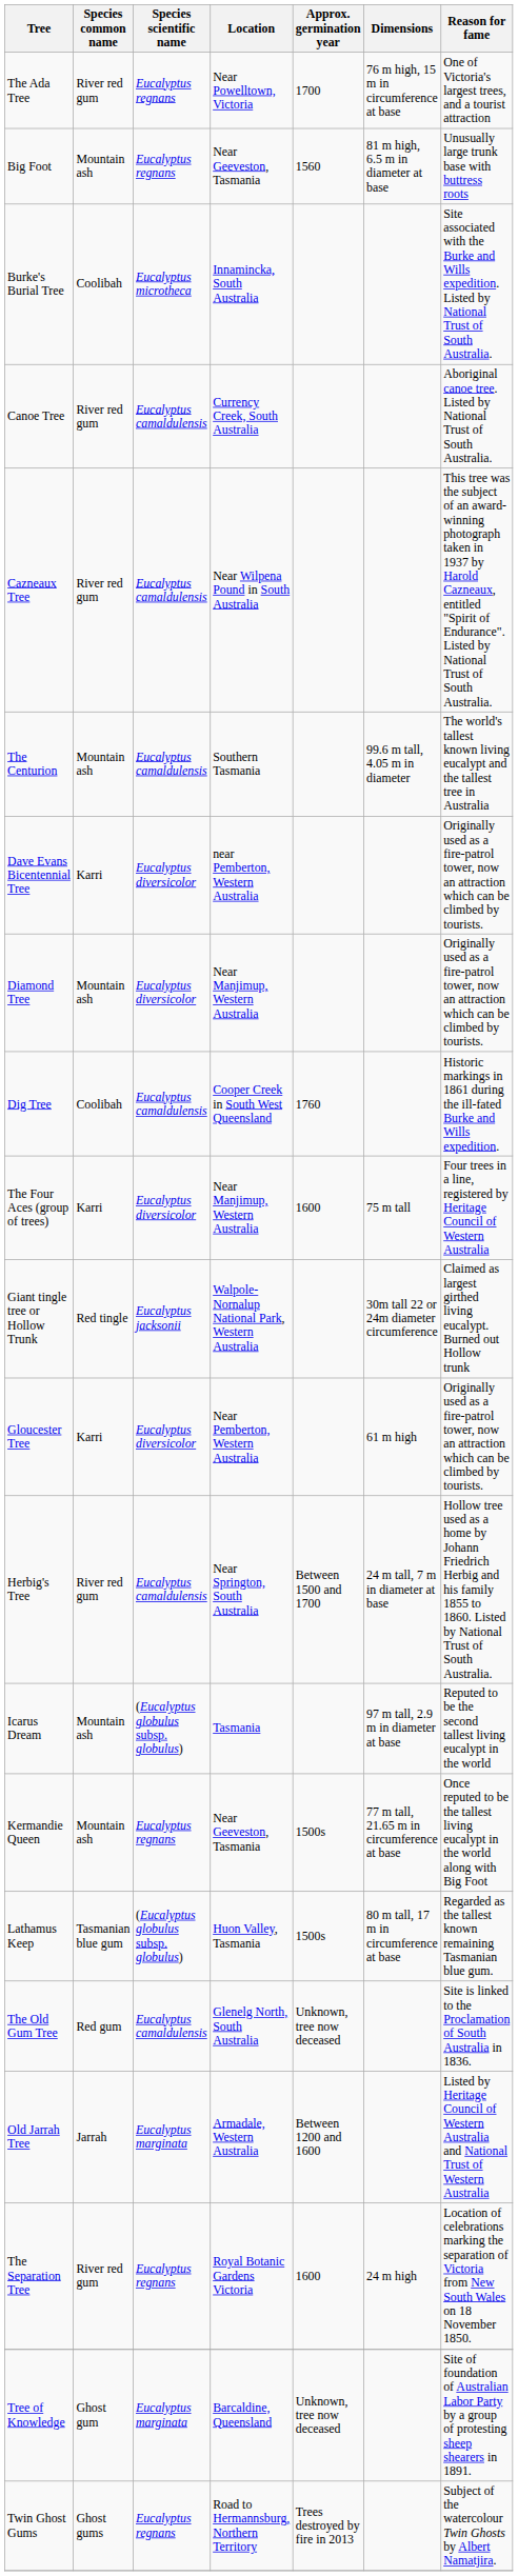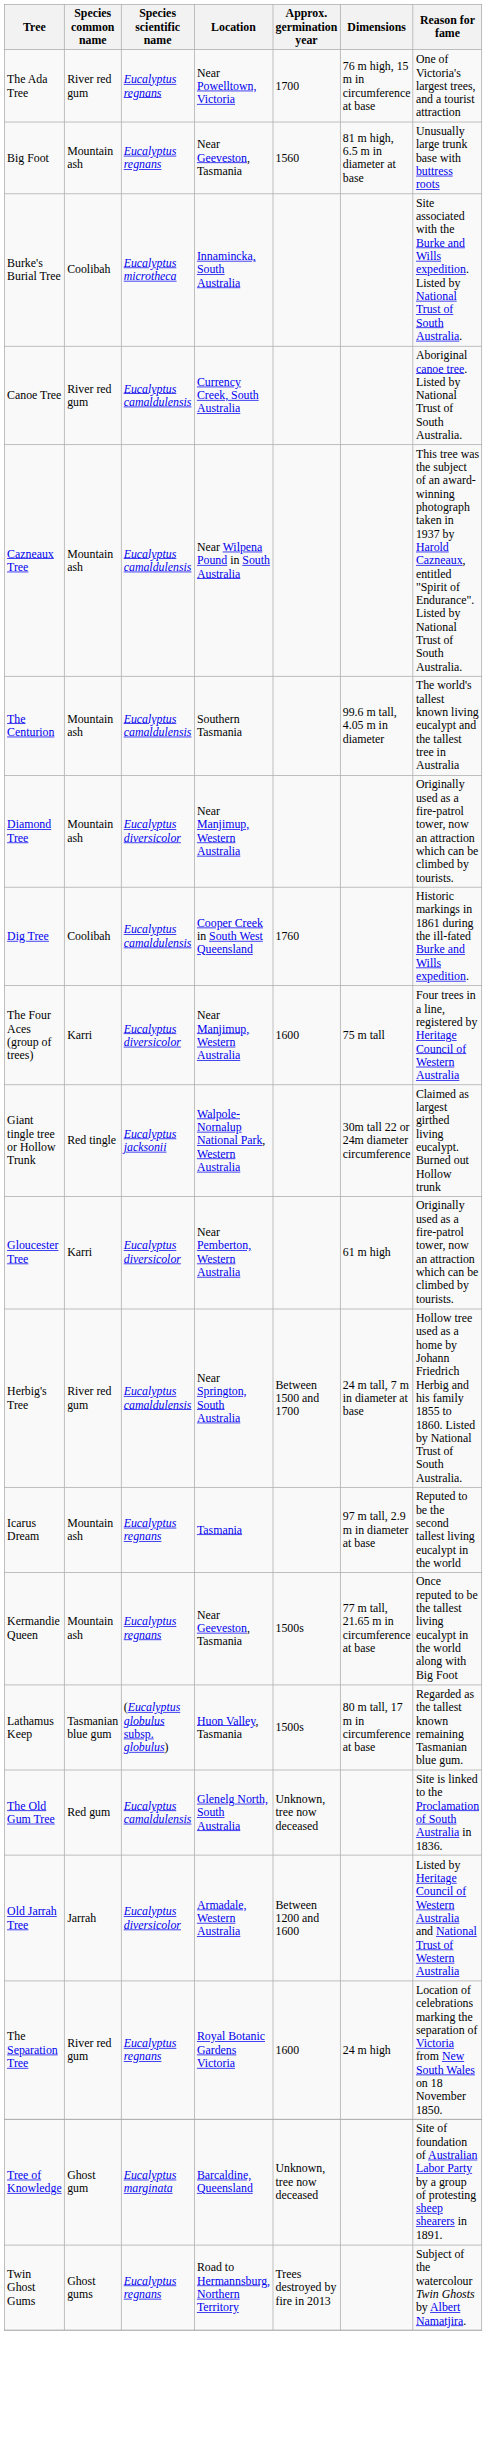Cazneaux Tree | Species common name: River red gum -> Mountain ash
- row: Dave Evans Bicentennial Tree | Karri | Eucalyptus diversicolor | near Pemberton, Western Australia | Originally used as a fire-patrol tower, now an attraction which can be climbed by tourists.
Icarus Dream | Species scientific name: (Eucalyptus globulus subsp. globulus) -> Eucalyptus regnans
Old Jarrah Tree | Species scientific name: Eucalyptus marginata -> Eucalyptus diversicolor
